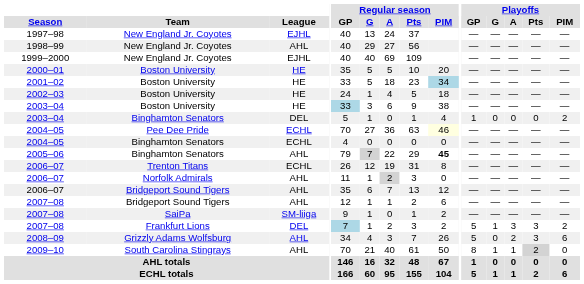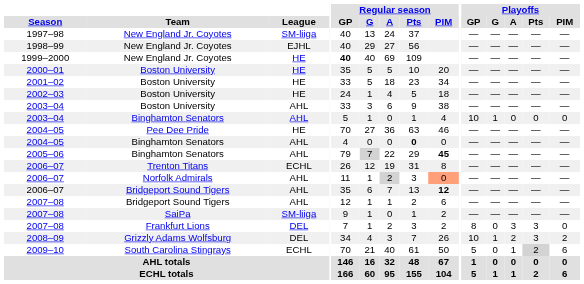1997–98 | League: EJHL -> SM-liiga
1998–99 | League: AHL -> EJHL
1999–2000 | League: EJHL -> HE
1999–2000 | Regular season / GP: normal -> bold
2001–02 | Regular season / PIM: lightblue background -> no background
2003–04 / Boston University | League: HE -> AHL
2003–04 / Boston University | Regular season / GP: lightblue background -> no background
2003–04 / Binghamton Senators | League: DEL -> AHL
2003–04 / Binghamton Senators | Playoffs / GP: 1 -> 10
2003–04 / Binghamton Senators | Playoffs / G: 0 -> 1
2003–04 / Binghamton Senators | Playoffs / PIM: 2 -> 0
2004–05 / Pee Dee Pride | League: ECHL -> HE
2004–05 / Pee Dee Pride | Regular season / PIM: lightyellow background -> no background
2004–05 / Binghamton Senators | League: ECHL -> AHL
2004–05 / Binghamton Senators | Regular season / Pts: normal -> bold
2006–07 / Norfolk Admirals | Regular season / PIM: no background -> lightsalmon background
2006–07 / Bridgeport Sound Tigers | Regular season / PIM: normal -> bold
2007–08 / Frankfurt Lions | Regular season / GP: lightblue background -> no background
2007–08 / Frankfurt Lions | Playoffs / GP: 5 -> 8
2007–08 / Frankfurt Lions | Playoffs / G: 1 -> 0
2007–08 / Frankfurt Lions | Playoffs / PIM: 2 -> 0
2008–09 | League: AHL -> DEL
2008–09 | Playoffs / GP: 5 -> 10
2008–09 | Playoffs / G: 0 -> 1
2008–09 | Playoffs / PIM: 6 -> 2
2009–10 | League: AHL -> ECHL
2009–10 | Playoffs / GP: 8 -> 5
2009–10 | Playoffs / G: 1 -> 0
2009–10 | Playoffs / PIM: 0 -> 6
